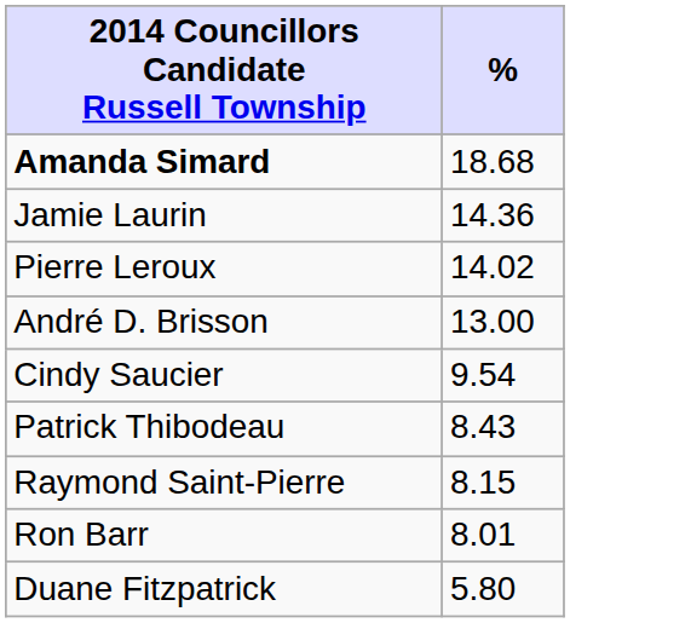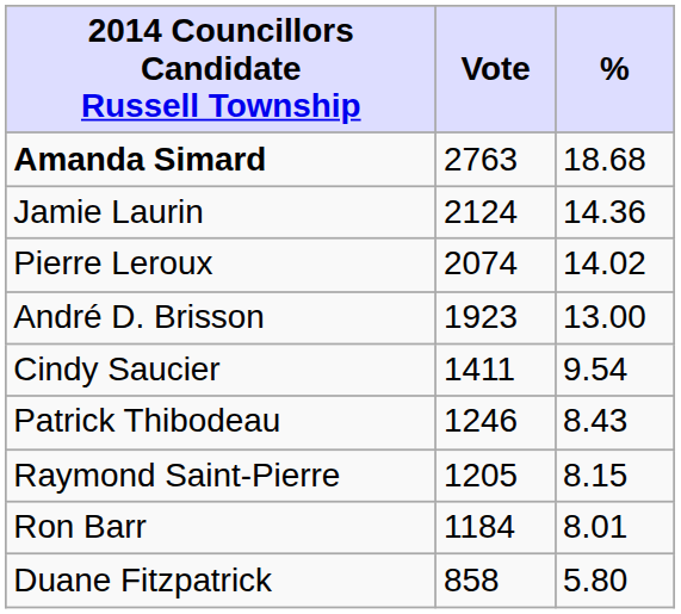+ column: Vote | 2763 | 2124 | 2074 | 1923 | 1411 | 1246 | 1205 | 1184 | 858
